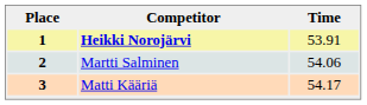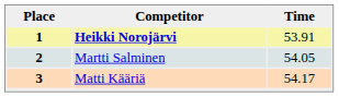2 | Time: 54.06 -> 54.05
